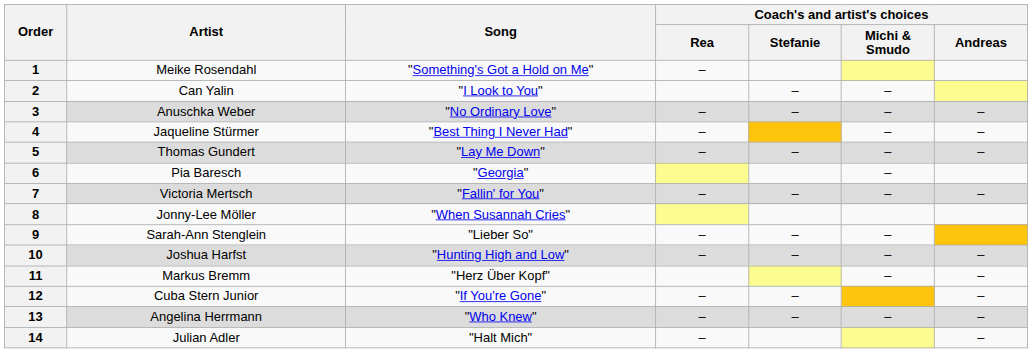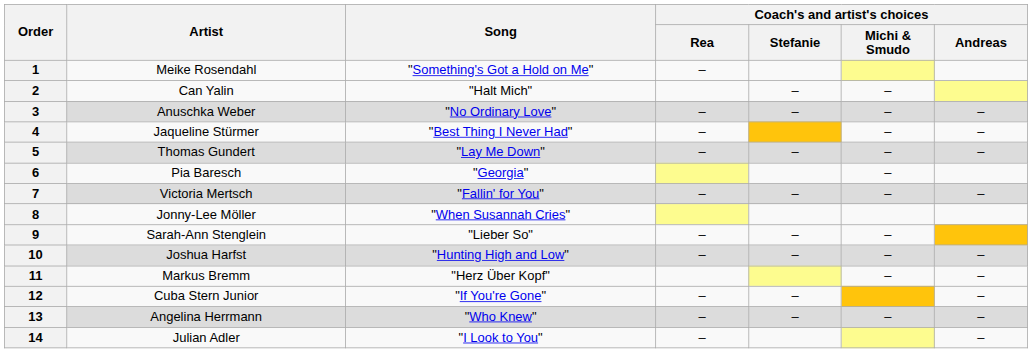2 | Song: "I Look to You" -> "Halt Mich"
14 | Song: "Halt Mich" -> "I Look to You"
